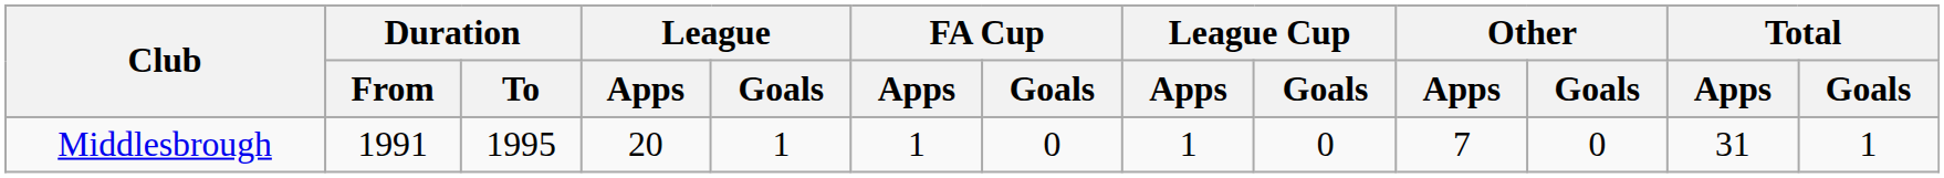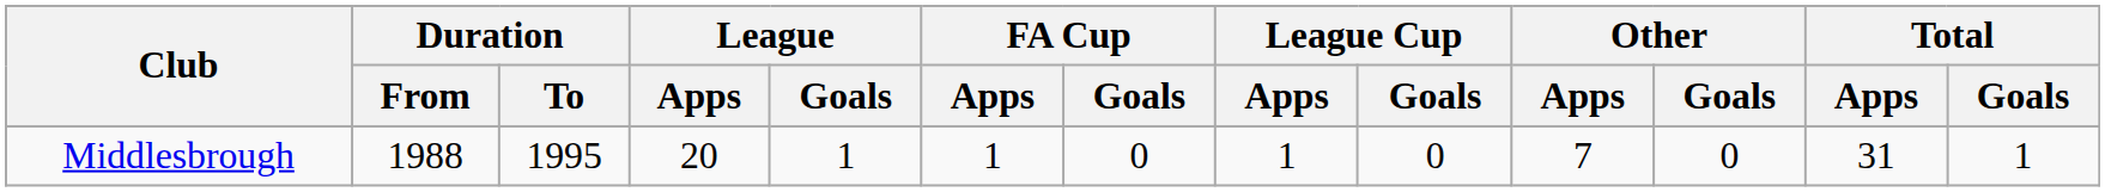Middlesbrough | Duration / From: 1991 -> 1988
